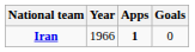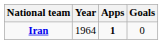Iran | Year: 1966 -> 1964
